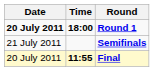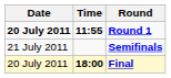Round 1 | Time: 18:00 -> 11:55
Final | Time: 11:55 -> 18:00
